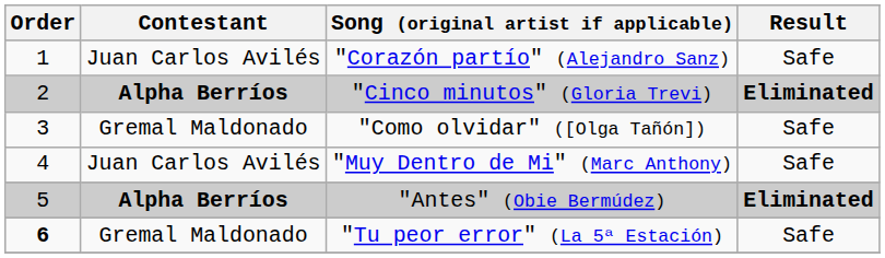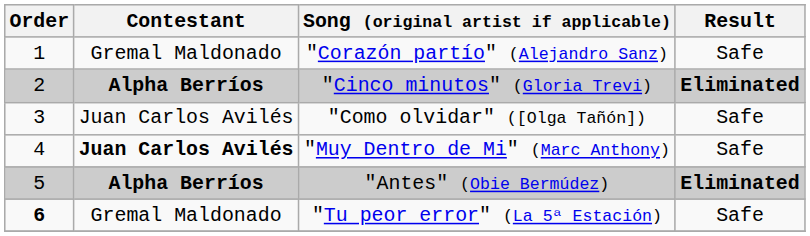"Corazón partío" (Alejandro Sanz) | Contestant: Juan Carlos Avilés -> Gremal Maldonado
"Como olvidar" ([Olga Tañón]) | Contestant: Gremal Maldonado -> Juan Carlos Avilés
"Muy Dentro de Mi" (Marc Anthony) | Contestant: normal -> bold
